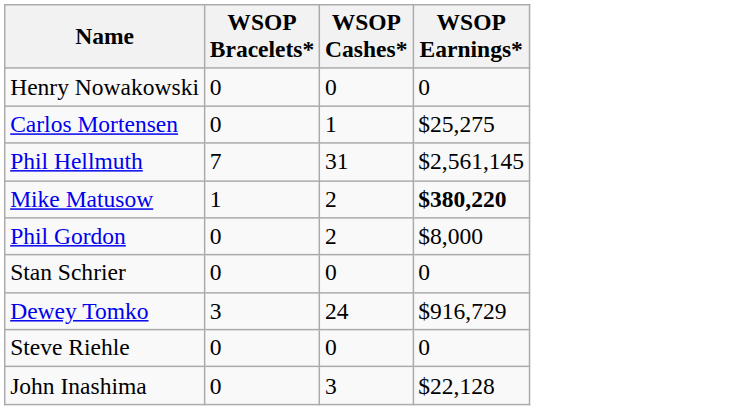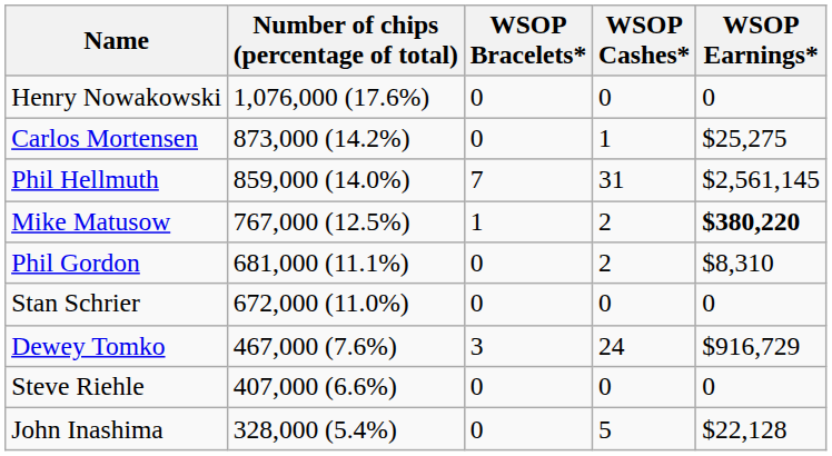+ column: Number of chips (percentage of total) | 1,076,000 (17.6%) | 873,000 (14.2%) | 859,000 (14.0%) | 767,000 (12.5%) | 681,000 (11.1%) | 672,000 (11.0%) | 467,000 (7.6%) | 407,000 (6.6%) | 328,000 (5.4%)
Phil Gordon | WSOP Earnings*: $8,000 -> $8,310
John Inashima | WSOP Cashes*: 3 -> 5
